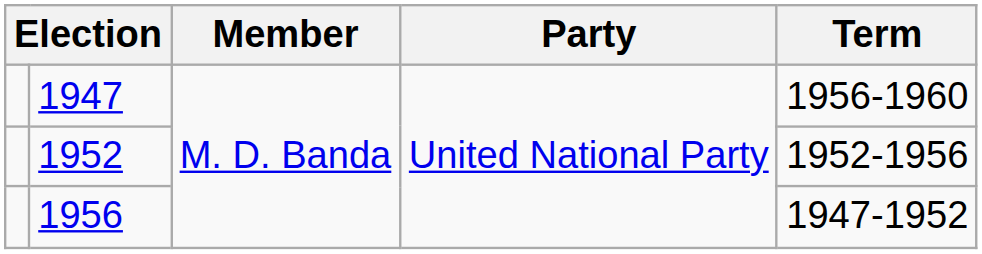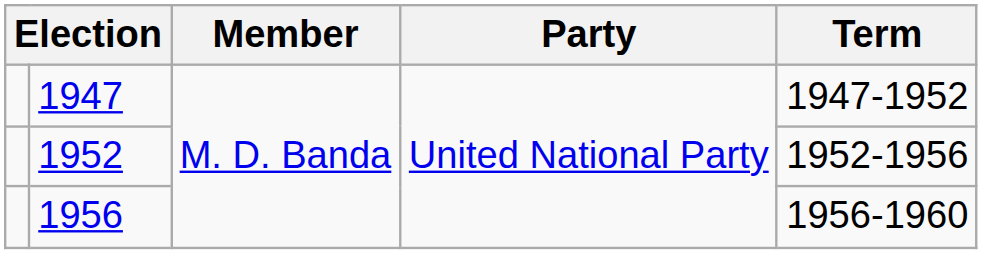1947 | Term: 1956-1960 -> 1947-1952
1956 | Term: 1947-1952 -> 1956-1960
